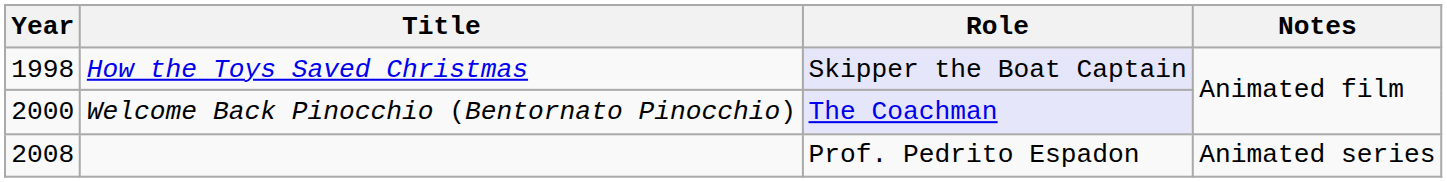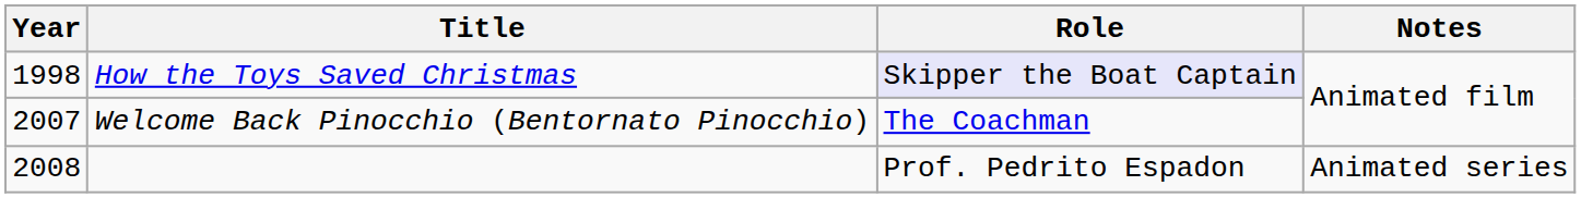Welcome Back Pinocchio (Bentornato Pinocchio) | Year: 2000 -> 2007
Welcome Back Pinocchio (Bentornato Pinocchio) | Role: lavender background -> no background
